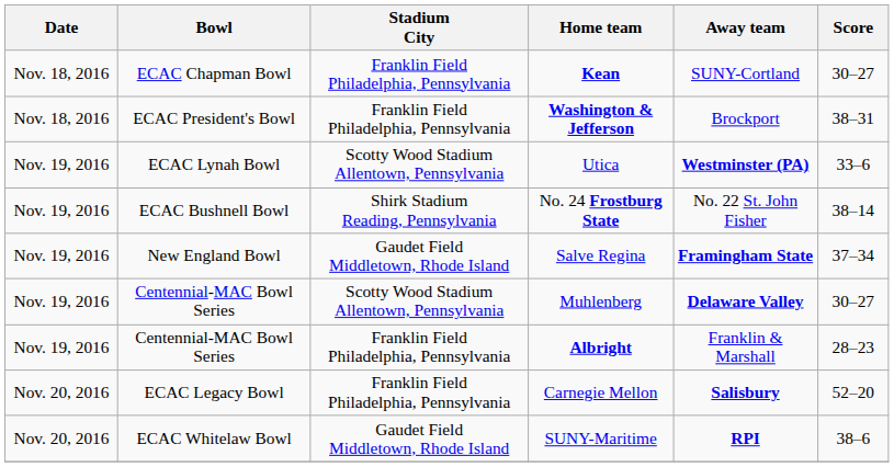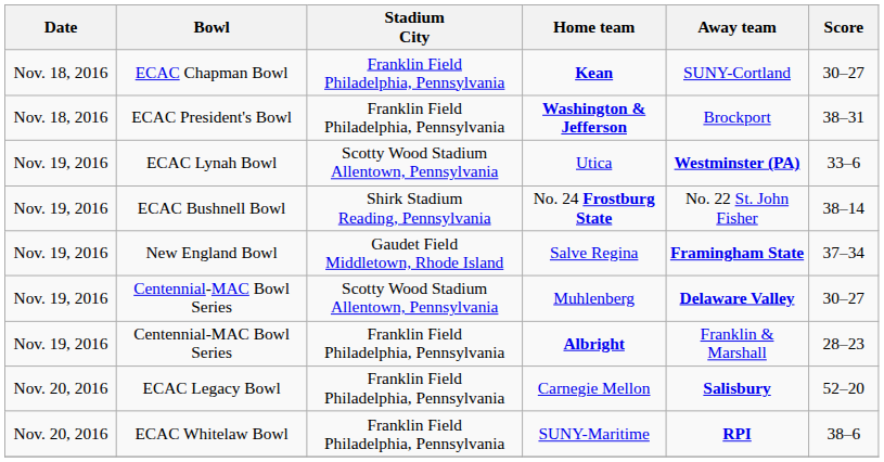SUNY-Maritime | Stadium City: Gaudet Field Middletown, Rhode Island -> Franklin Field Philadelphia, Pennsylvania
